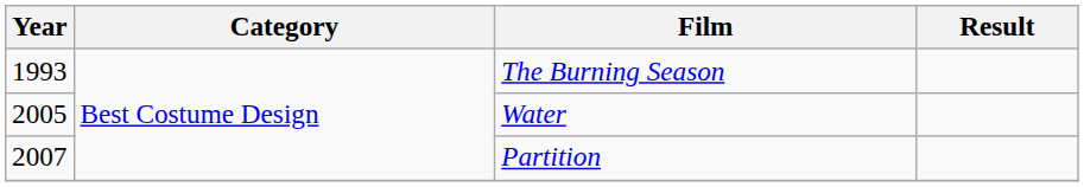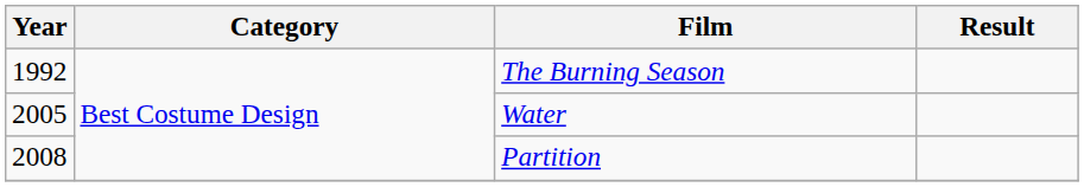The Burning Season | Year: 1993 -> 1992
Partition | Year: 2007 -> 2008
